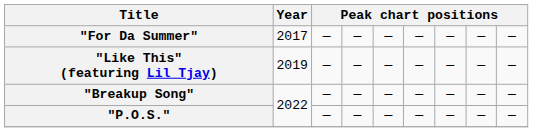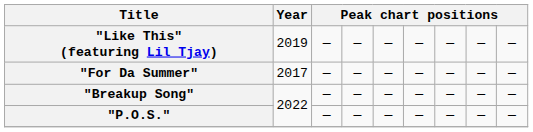rows swapped: "For Da Summer" <-> "Like This" (featuring Lil Tjay)
